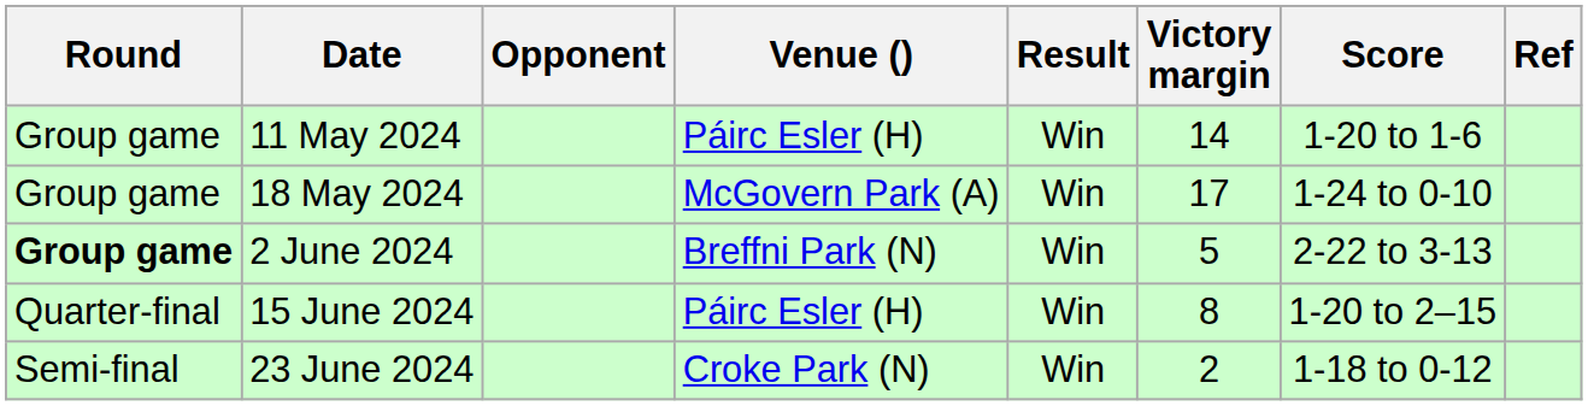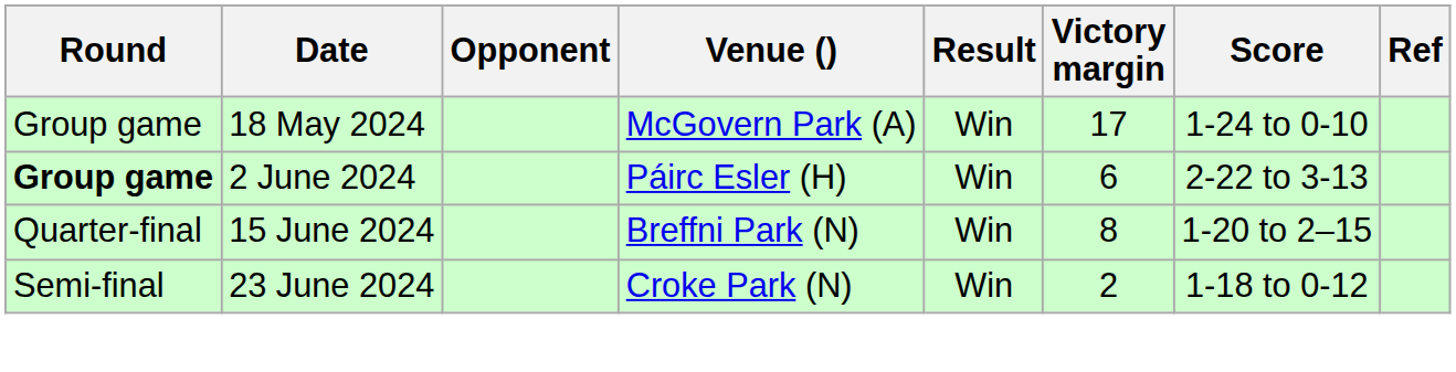- row: Group game | 11 May 2024 | Páirc Esler (H) | Win | 14 | 1-20 to 1-6
2 June 2024 | Venue (): Breffni Park (N) -> Páirc Esler (H)
2 June 2024 | Victory margin: 5 -> 6
15 June 2024 | Venue (): Páirc Esler (H) -> Breffni Park (N)
